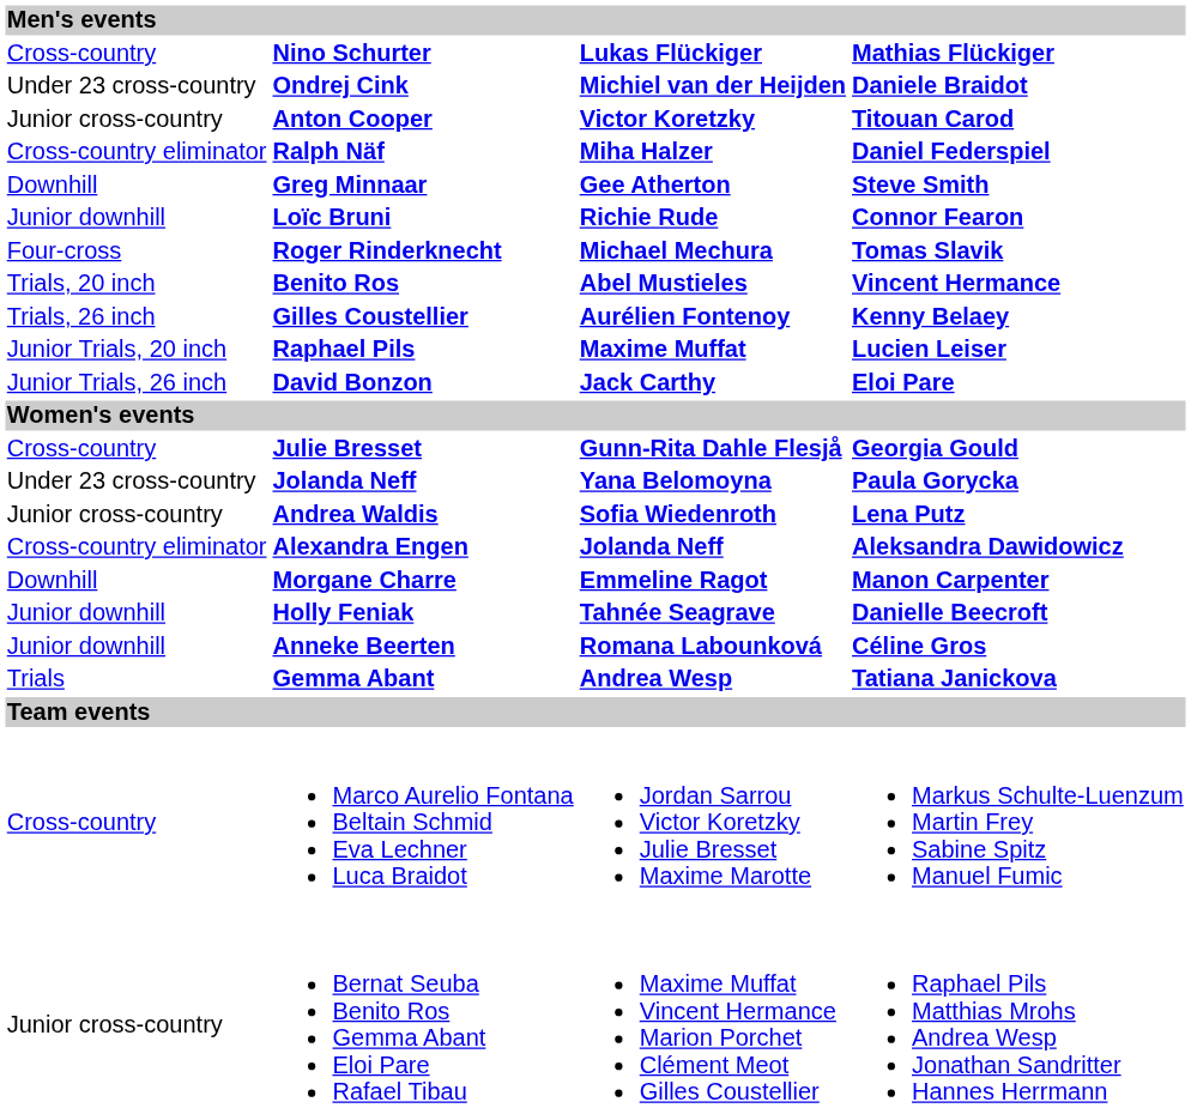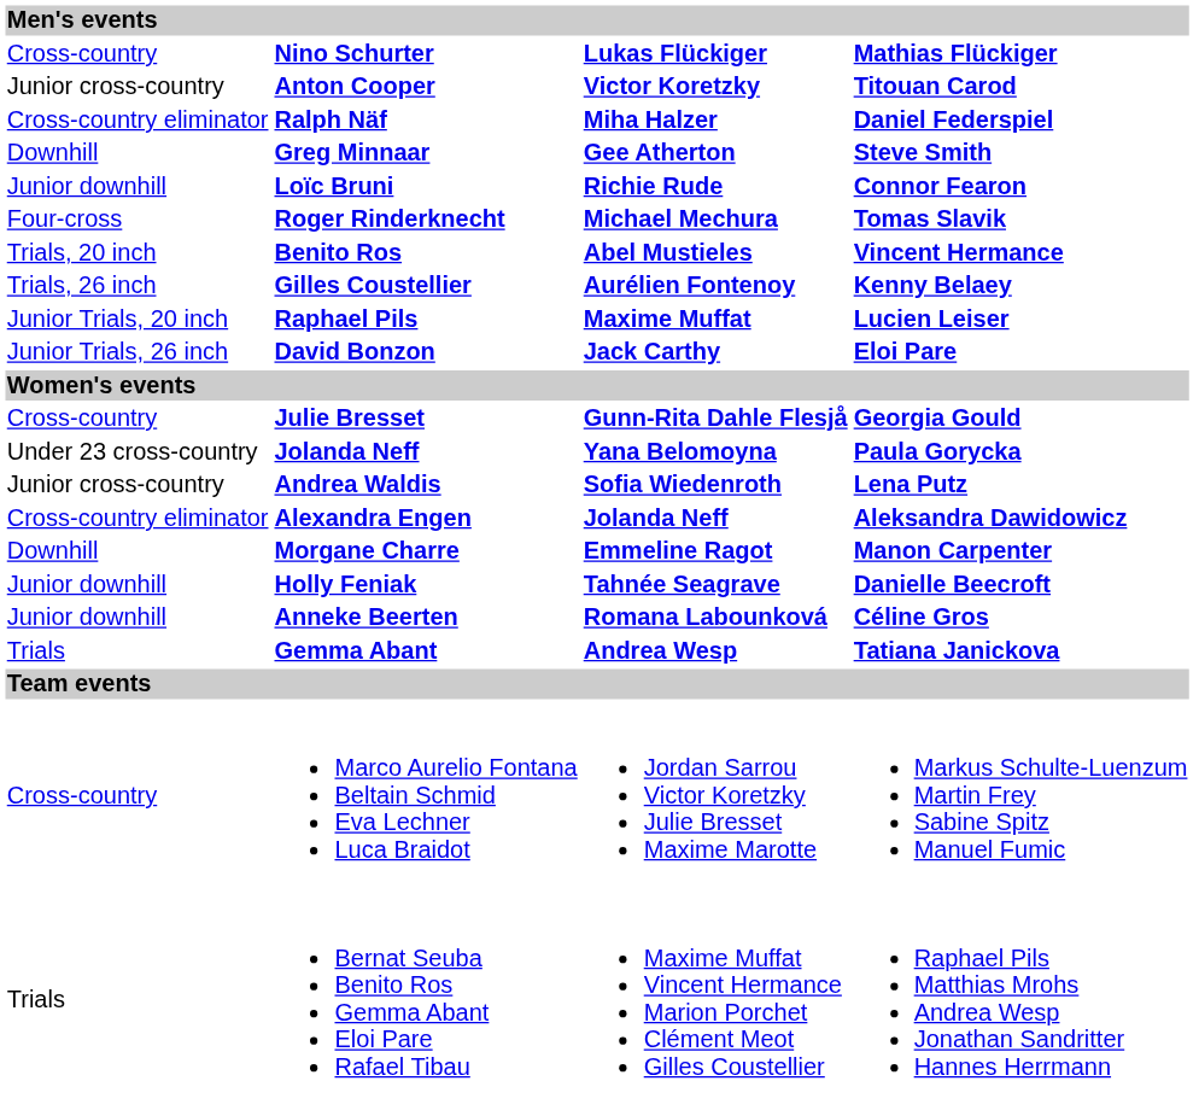- row: Under 23 cross-country | Ondrej Cink | Michiel van der Heijden | Daniele Braidot
Bernat Seuba Benito Ros Gemma Abant Eloi Pare Rafael Tibau | column 1: Junior cross-country -> Trials
